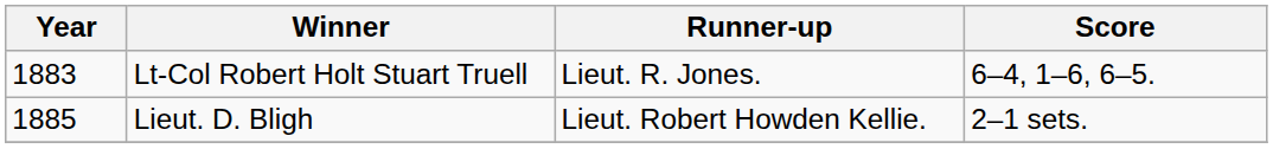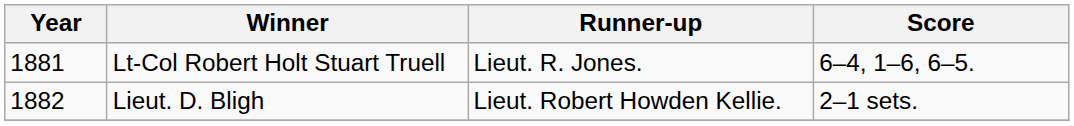Lt-Col Robert Holt Stuart Truell | Year: 1883 -> 1881
Lieut. D. Bligh | Year: 1885 -> 1882
